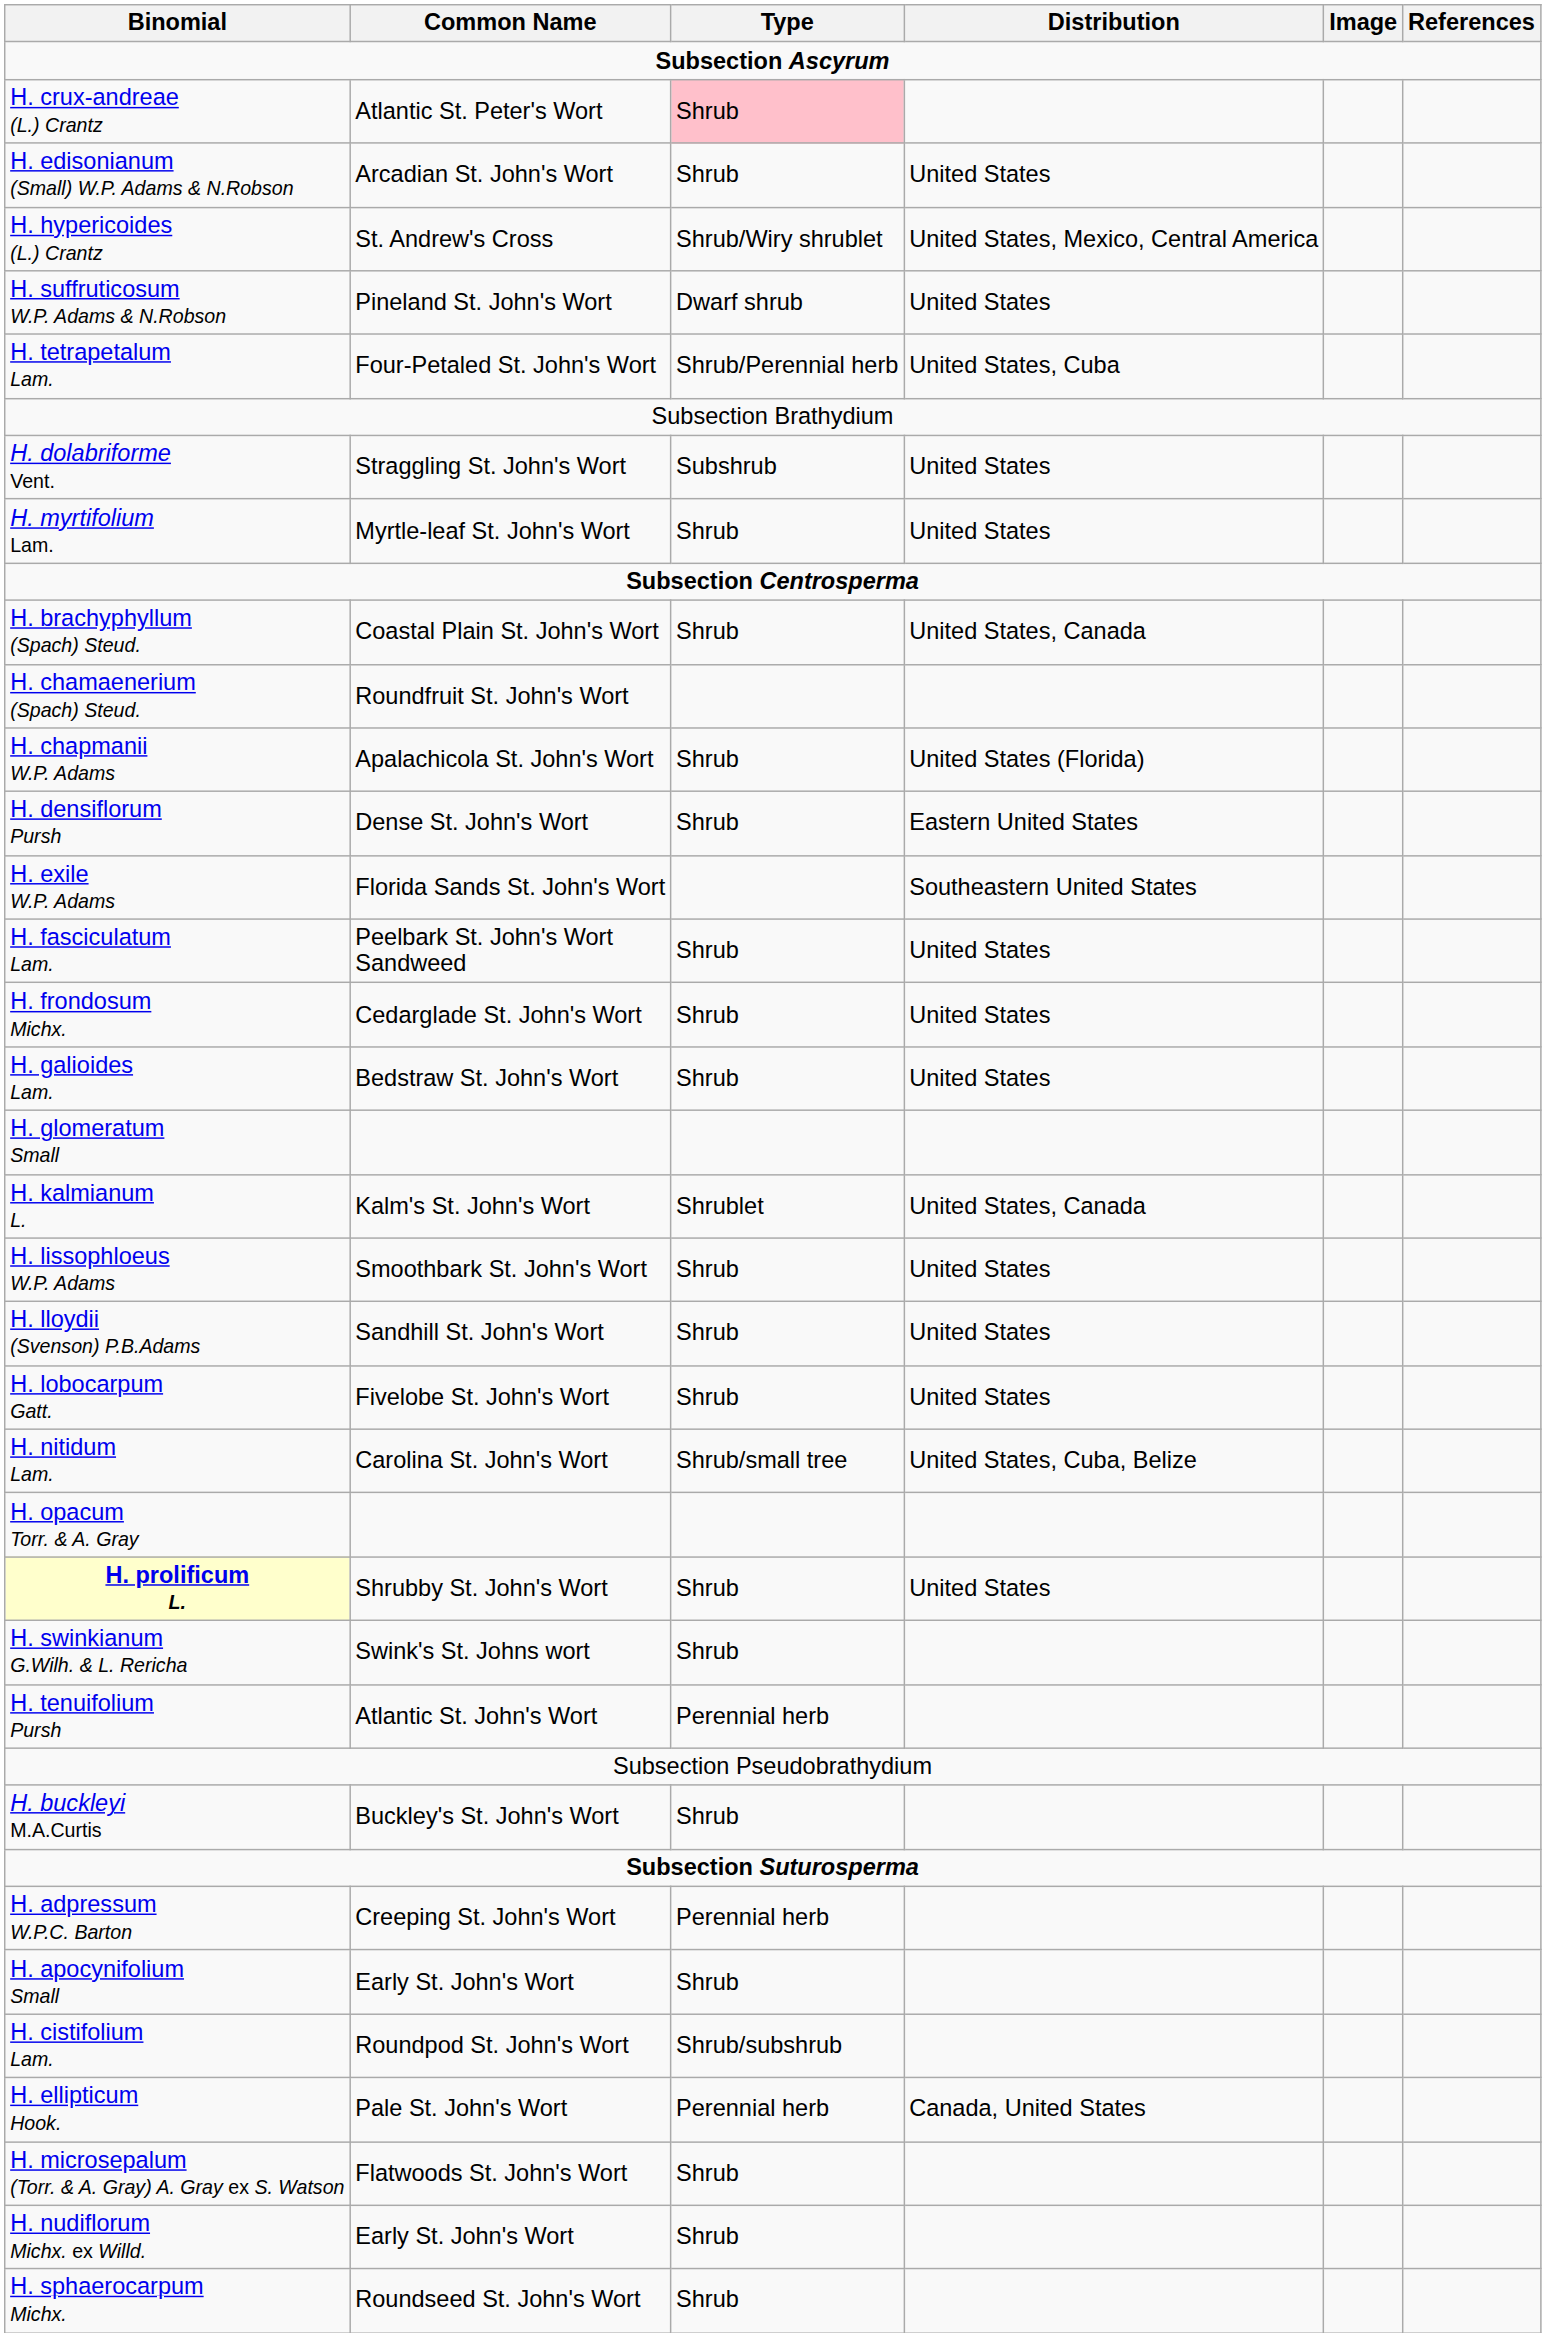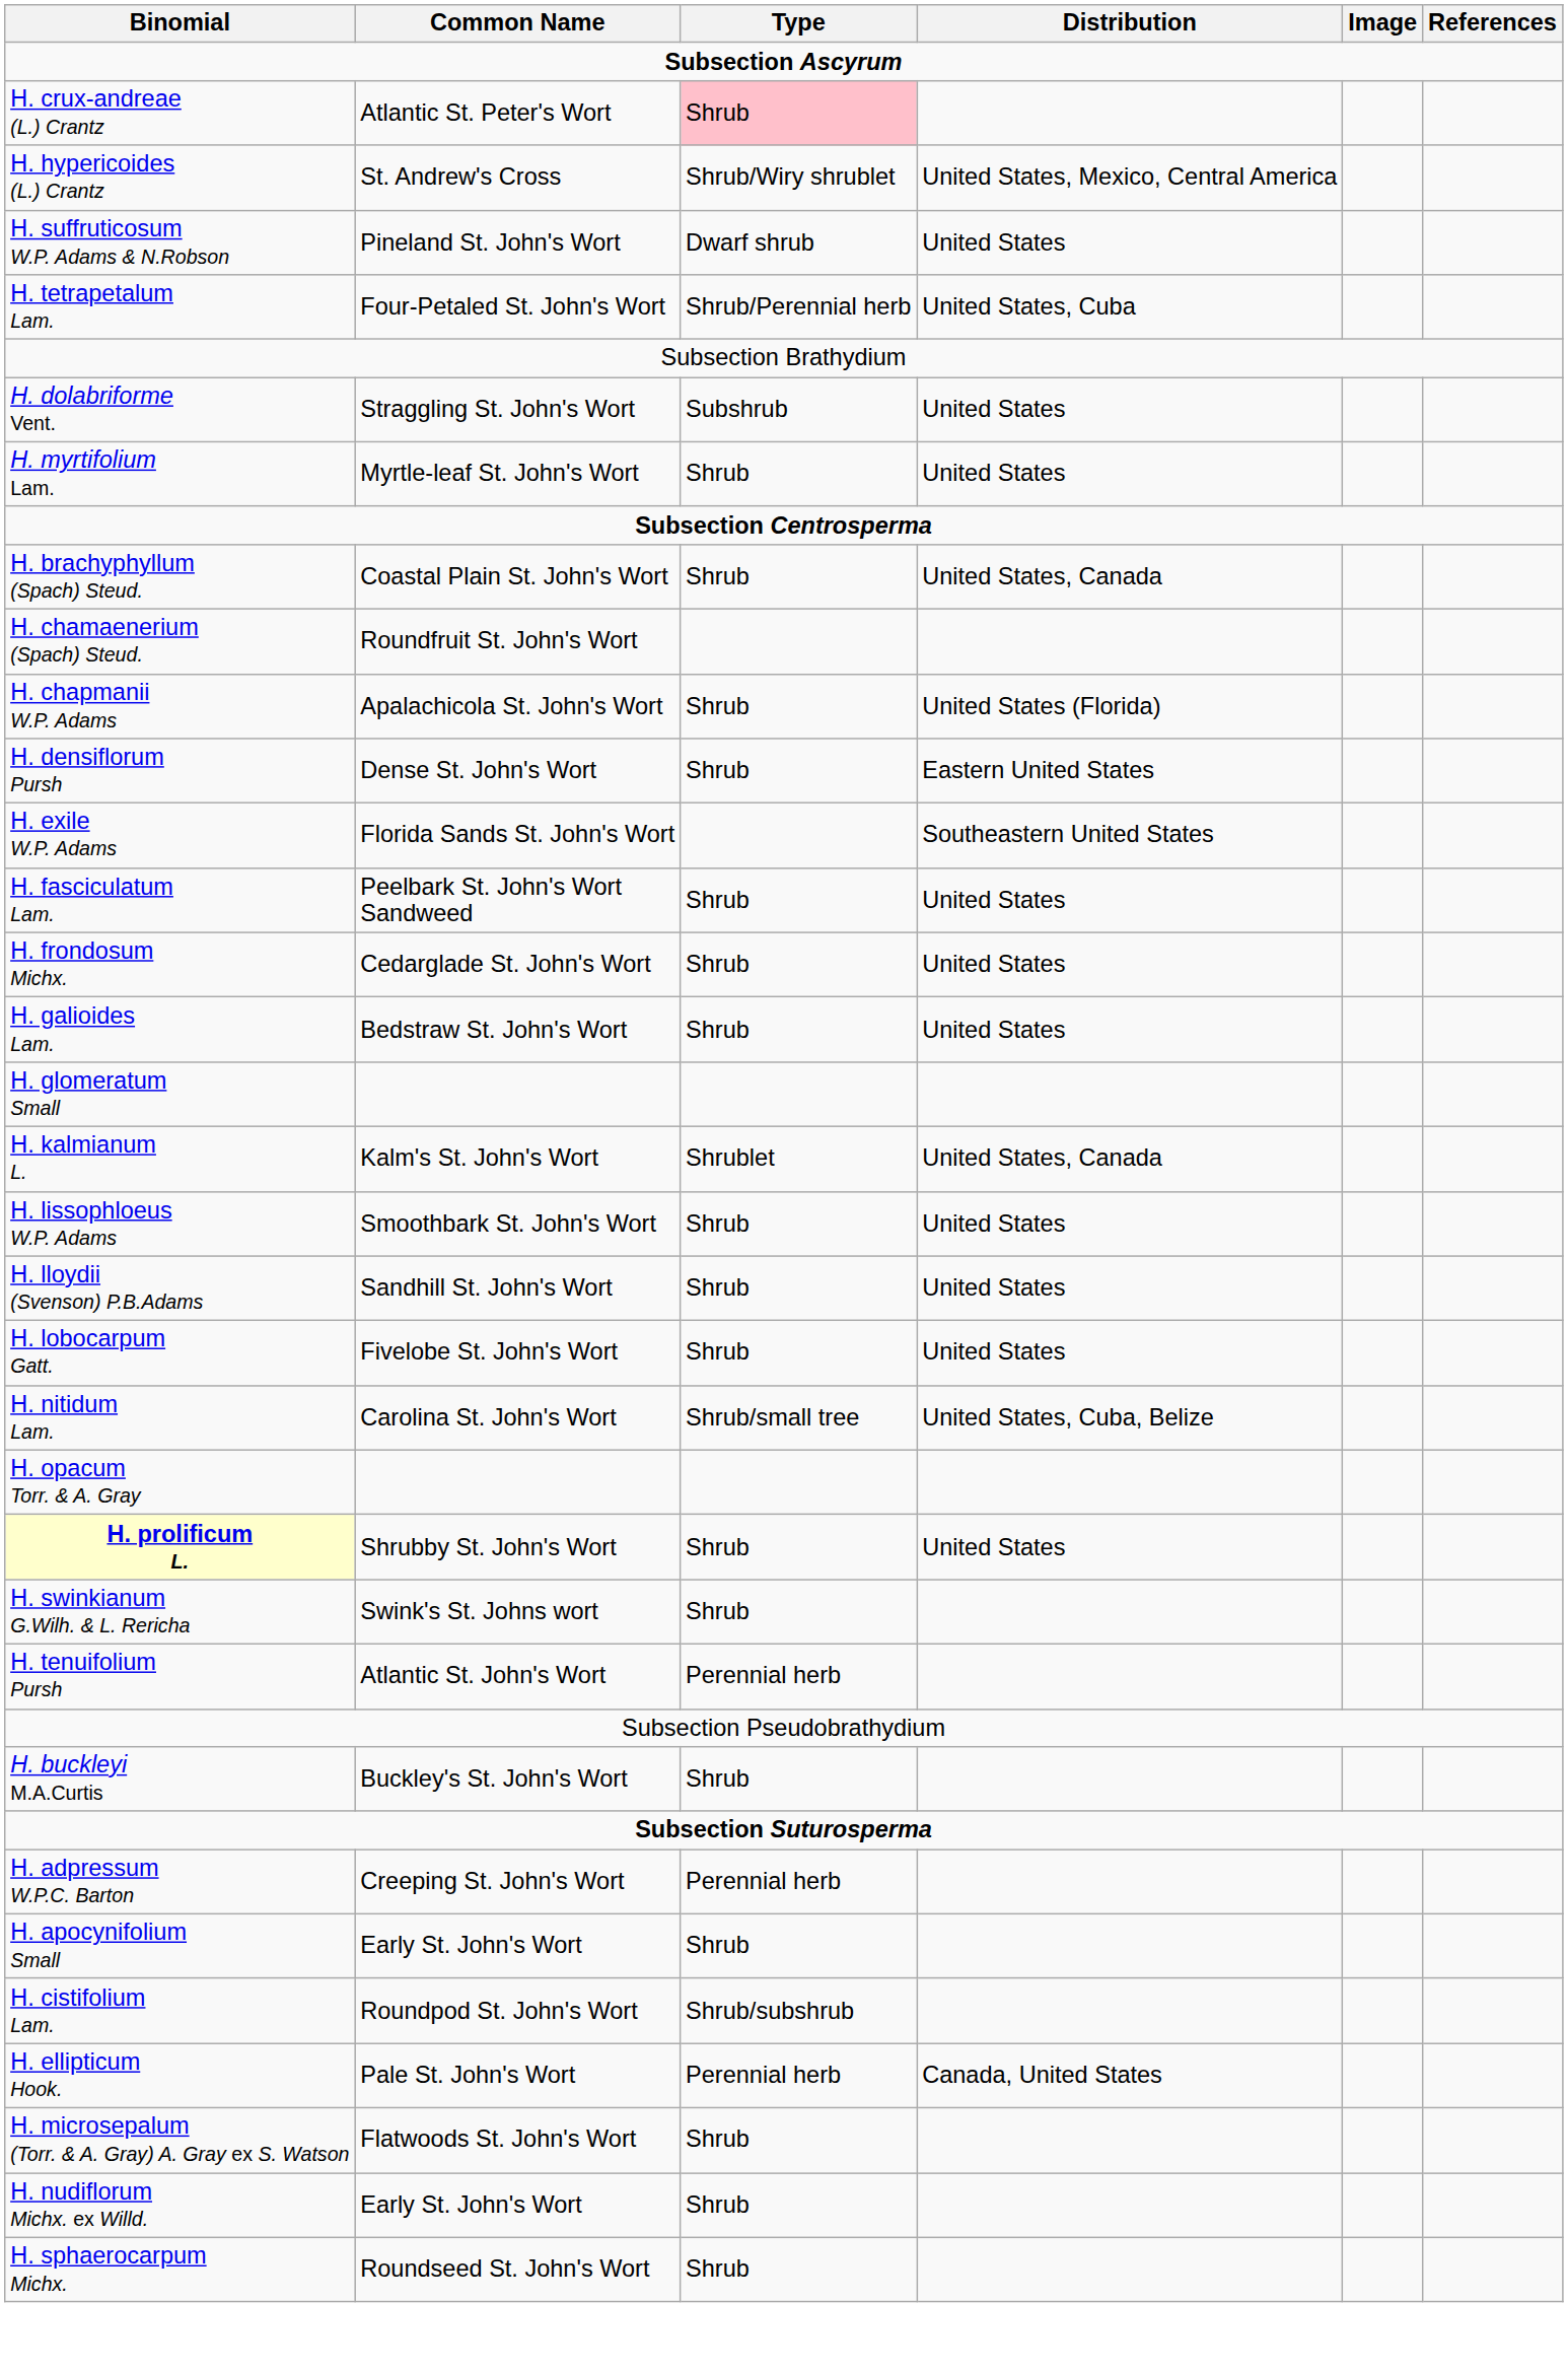- row: H. edisonianum (Small) W.P. Adams & N.Robson | Arcadian St. John's Wort | Shrub | United States
